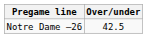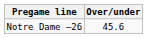Notre Dame –26 | Over/under: 42.5 -> 45.6
